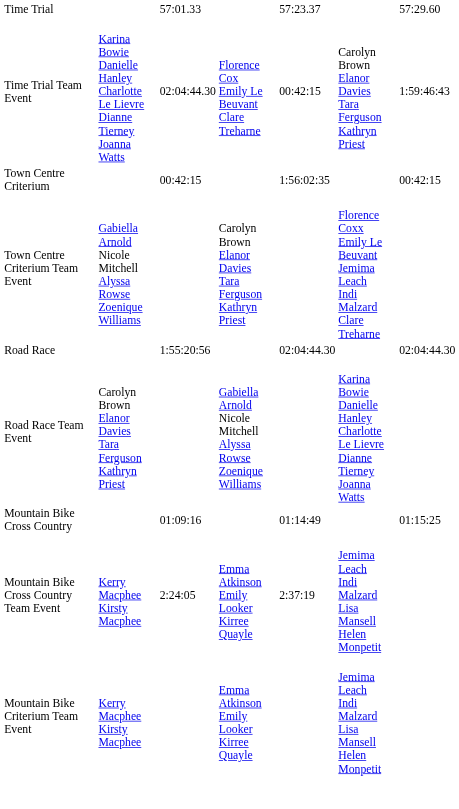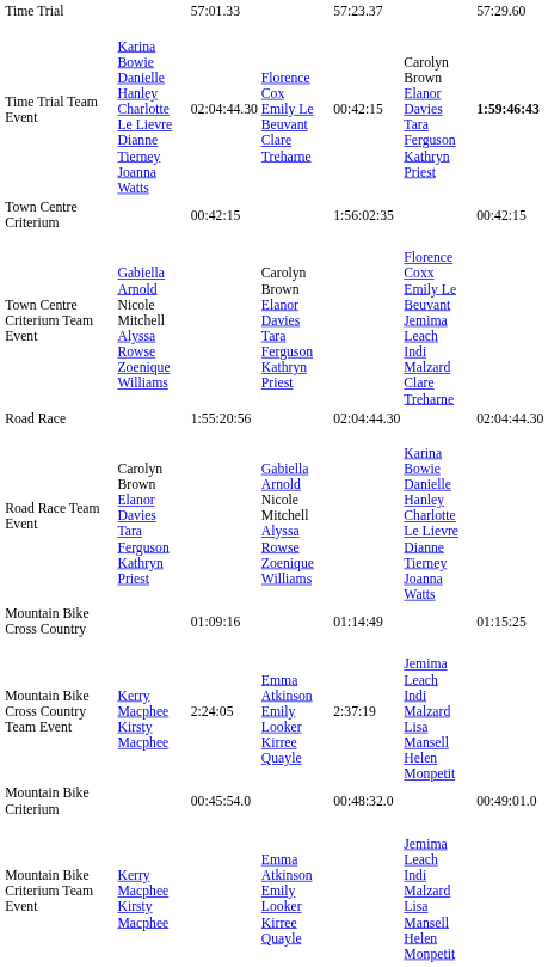Time Trial Team Event | column 7: normal -> bold
+ row: Mountain Bike Criterium | 00:45:54.0 | 00:48:32.0 | 00:49:01.0
